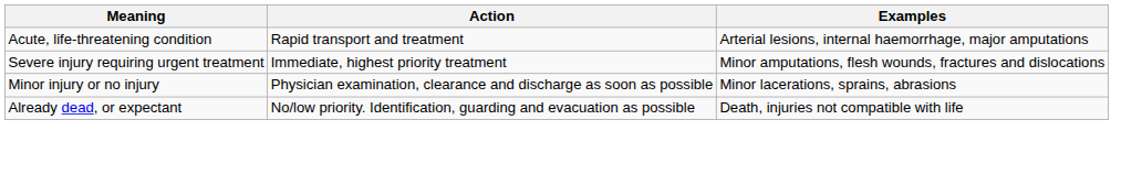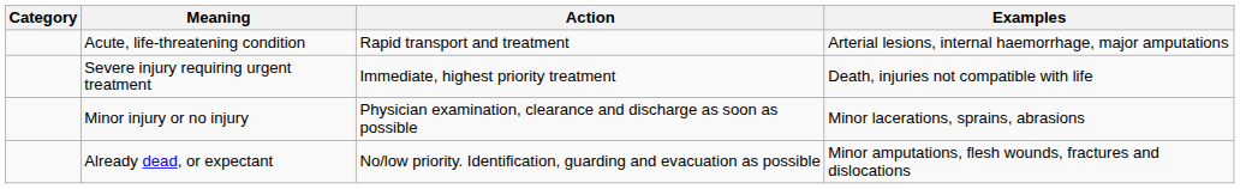+ column: Category
Severe injury requiring urgent treatment | Examples: Minor amputations, flesh wounds, fractures and dislocations -> Death, injuries not compatible with life
Already dead, or expectant | Examples: Death, injuries not compatible with life -> Minor amputations, flesh wounds, fractures and dislocations
